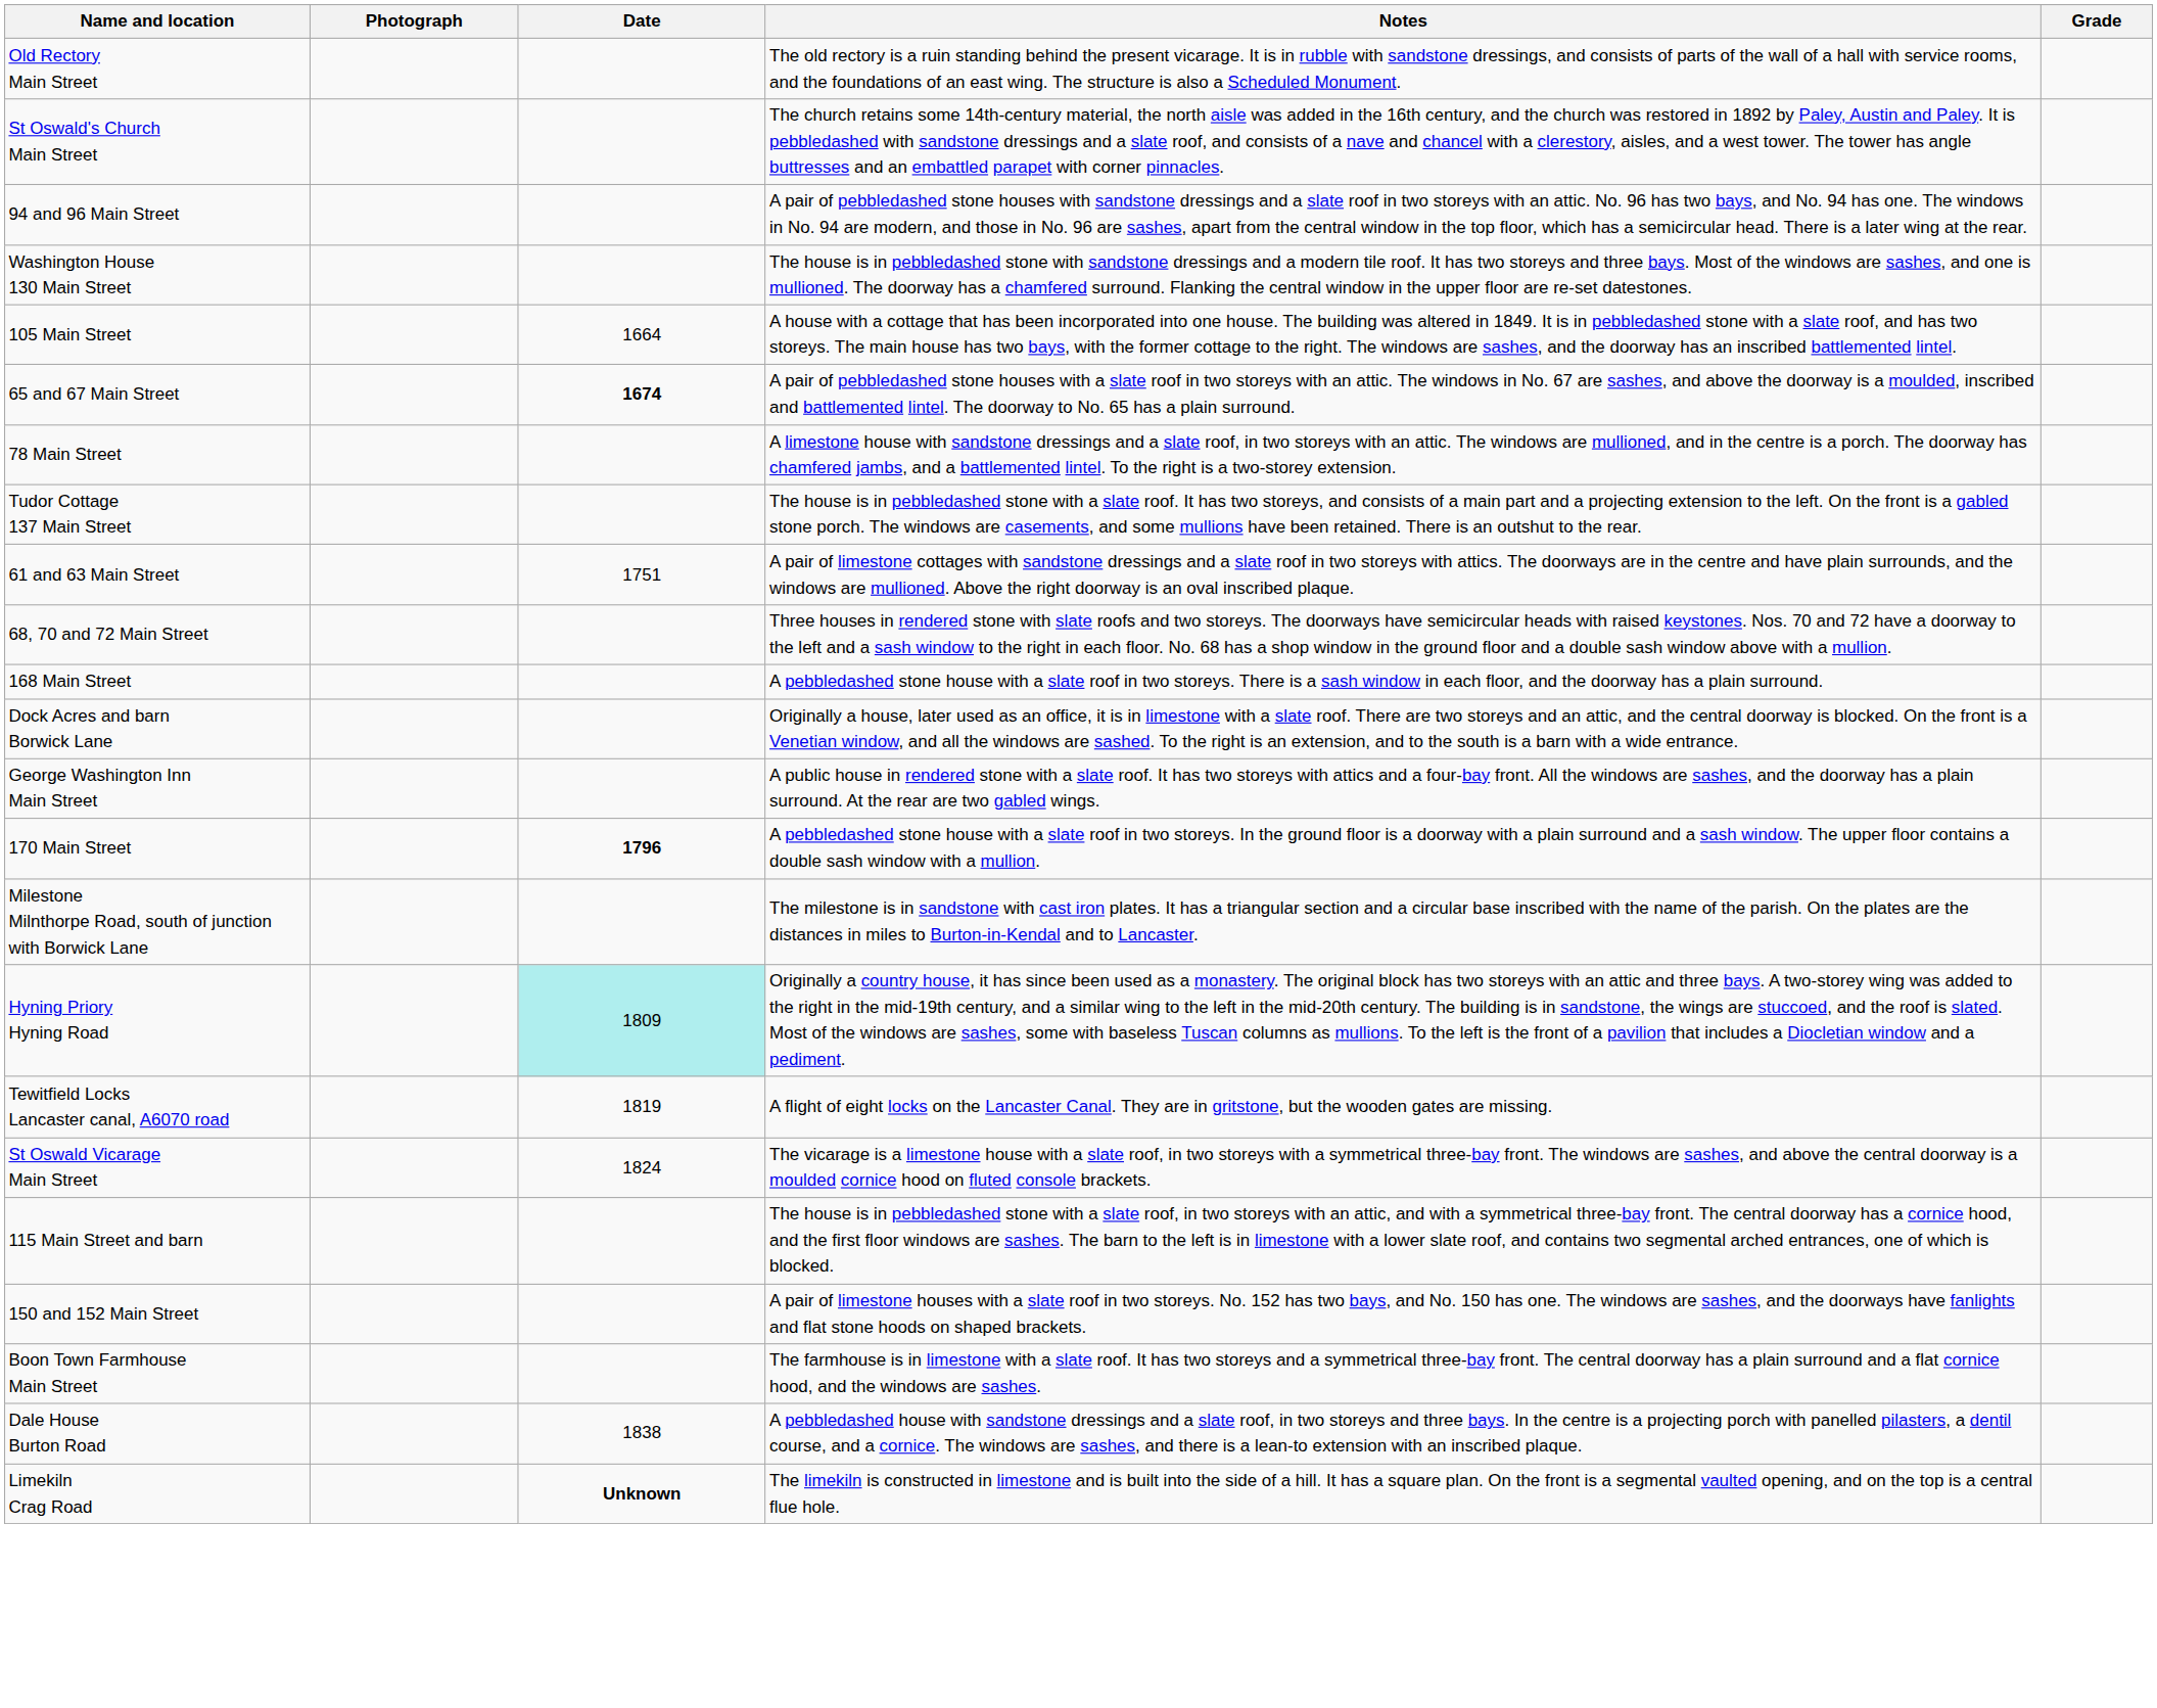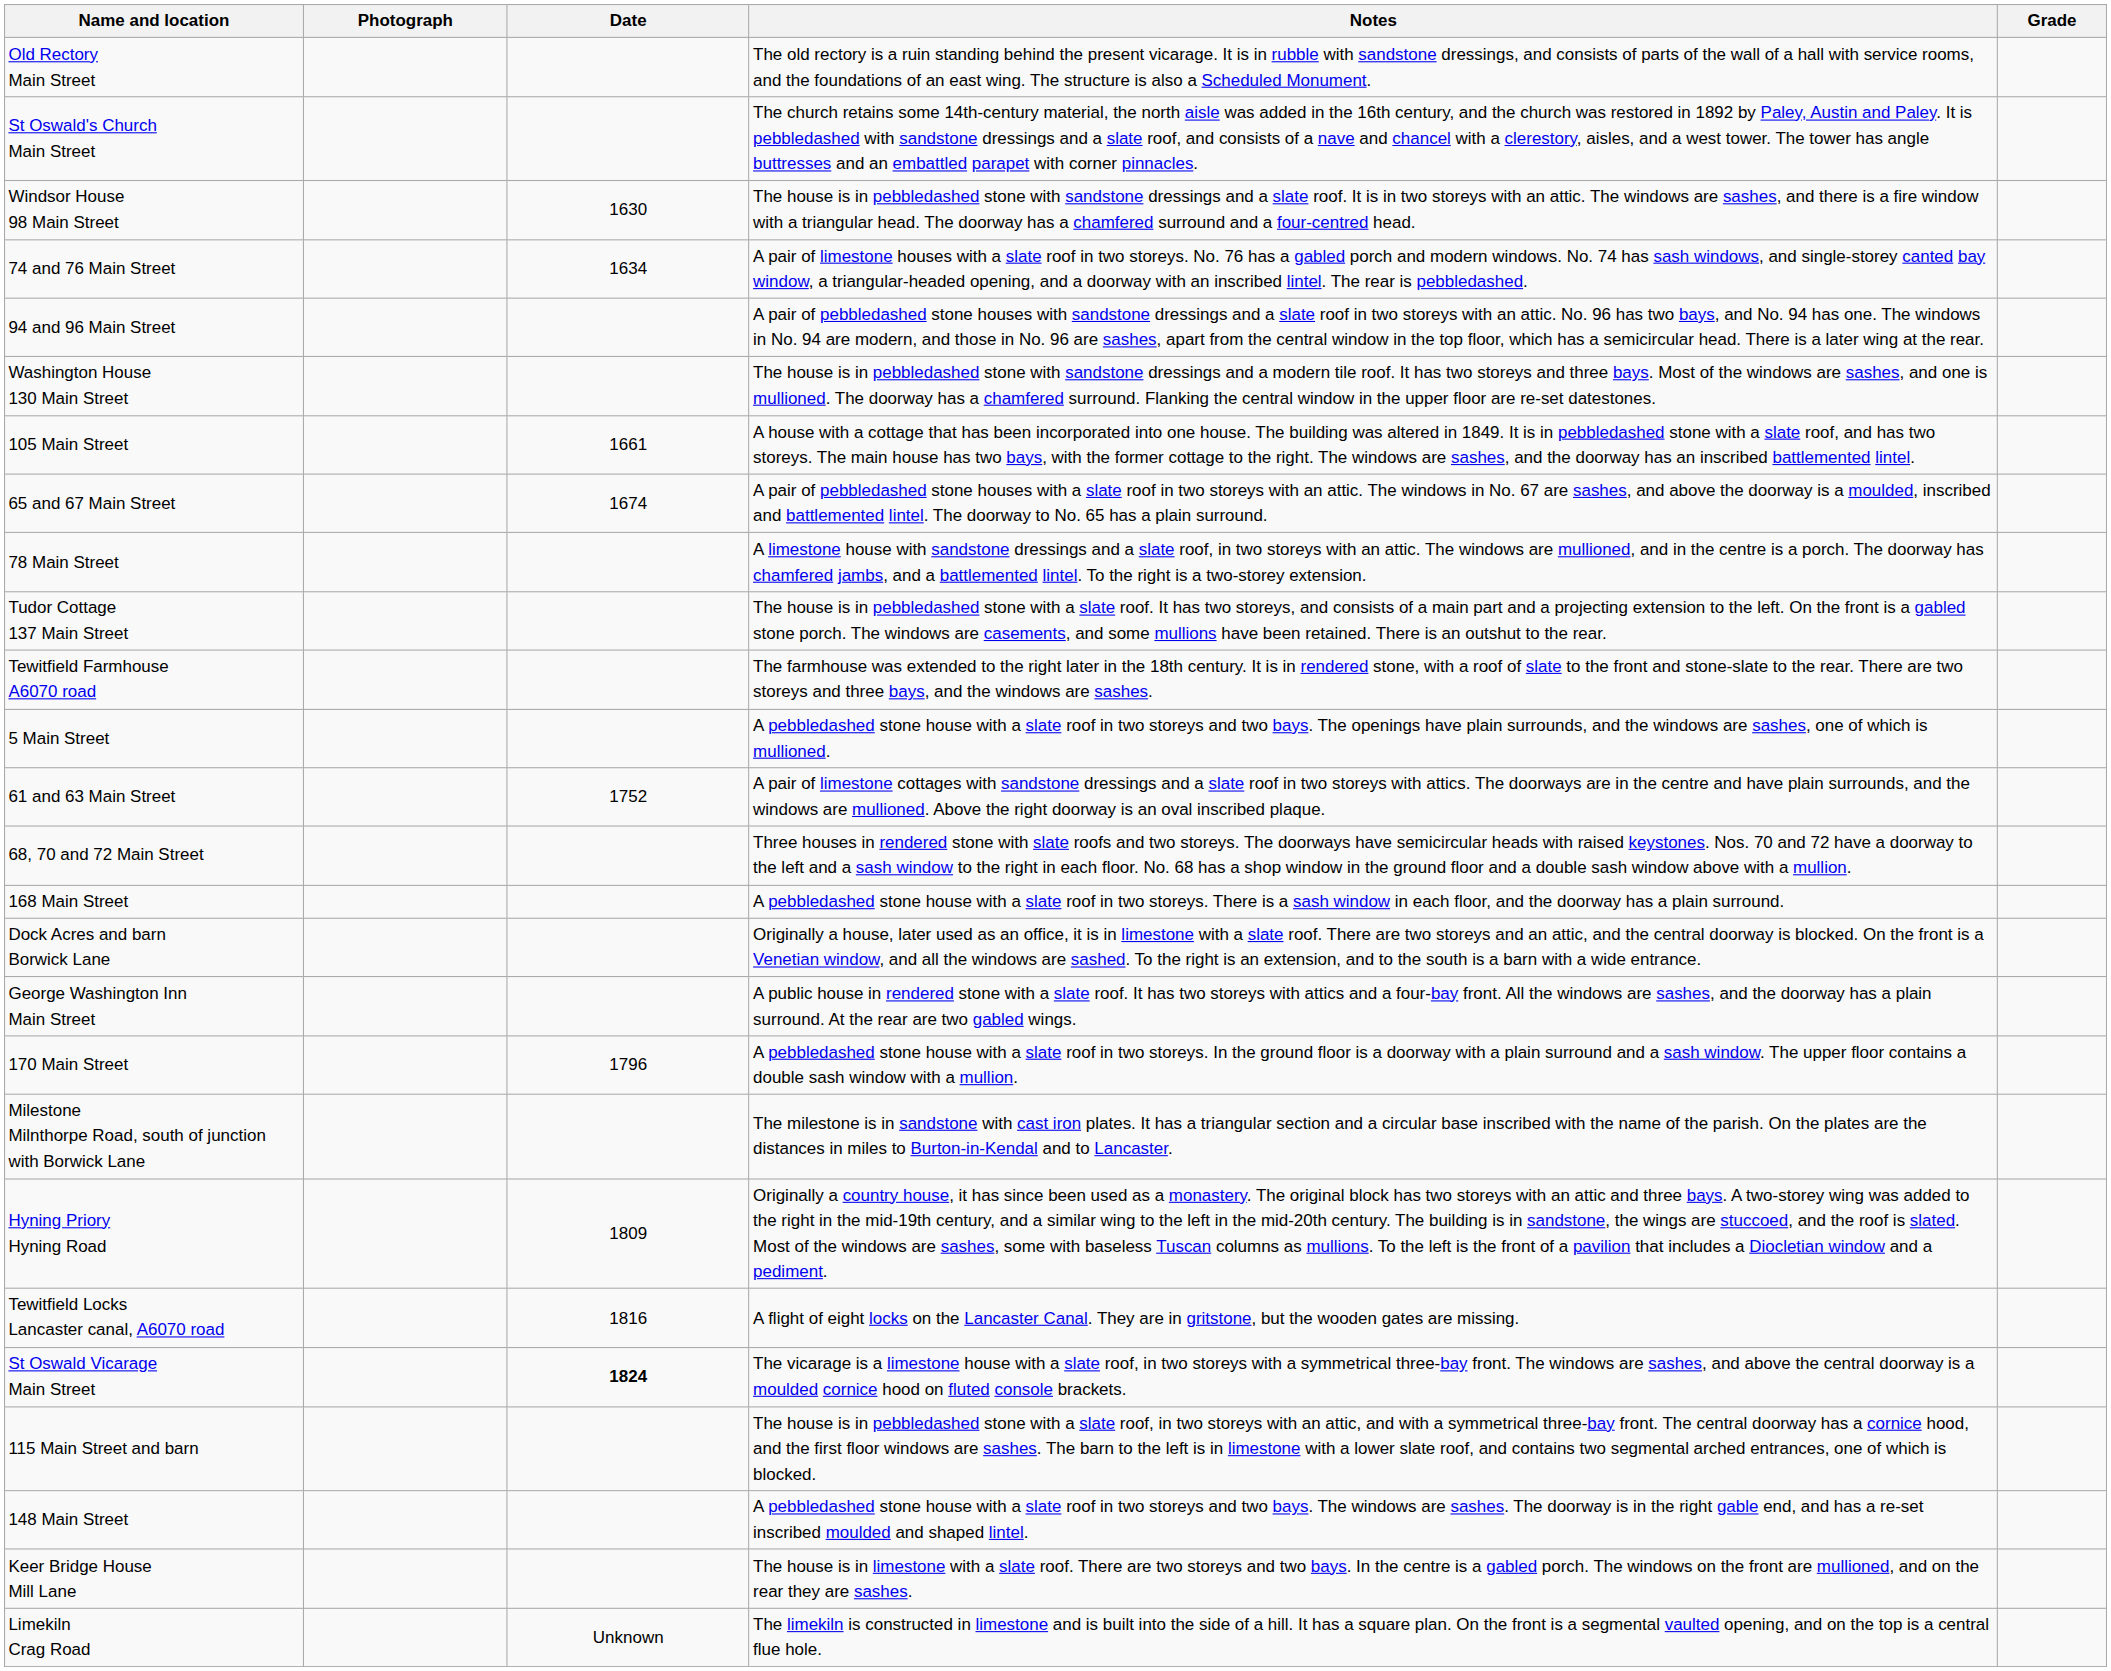+ row: Windsor House 98 Main Street | 1630 | The house is in pebbledashed stone with sandstone dressings and a slate roof. It is in two storeys with an attic. The windows are sashes, and there is a fire window with a triangular head. The doorway has a chamfered surround and a four-centred head.
+ row: 74 and 76 Main Street | 1634 | A pair of limestone houses with a slate roof in two storeys. No. 76 has a gabled porch and modern windows. No. 74 has sash windows, and single-storey canted bay window, a triangular-headed opening, and a doorway with an inscribed lintel. The rear is pebbledashed.
105 Main Street | Date: 1664 -> 1661
65 and 67 Main Street | Date: bold -> normal
+ row: Tewitfield Farmhouse A6070 road | The farmhouse was extended to the right later in the 18th century. It is in rendered stone, with a roof of slate to the front and stone-slate to the rear. There are two storeys and three bays, and the windows are sashes.
+ row: 5 Main Street | A pebbledashed stone house with a slate roof in two storeys and two bays. The openings have plain surrounds, and the windows are sashes, one of which is mullioned.
61 and 63 Main Street | Date: 1751 -> 1752
170 Main Street | Date: bold -> normal
Hyning Priory Hyning Road | Date: paleturquoise background -> no background
Tewitfield Locks Lancaster canal, A6070 road | Date: 1819 -> 1816
St Oswald Vicarage Main Street | Date: normal -> bold
+ row: 148 Main Street | A pebbledashed stone house with a slate roof in two storeys and two bays. The windows are sashes. The doorway is in the right gable end, and has a re-set inscribed moulded and shaped lintel.
- row: 150 and 152 Main Street | A pair of limestone houses with a slate roof in two storeys. No. 152 has two bays, and No. 150 has one. The windows are sashes, and the doorways have fanlights and flat stone hoods on shaped brackets.
- row: Boon Town Farmhouse Main Street | The farmhouse is in limestone with a slate roof. It has two storeys and a symmetrical three-bay front. The central doorway has a plain surround and a flat cornice hood, and the windows are sashes.
- row: Dale House Burton Road | 1838 | A pebbledashed house with sandstone dressings and a slate roof, in two storeys and three bays. In the centre is a projecting porch with panelled pilasters, a dentil course, and a cornice. The windows are sashes, and there is a lean-to extension with an inscribed plaque.
+ row: Keer Bridge House Mill Lane | The house is in limestone with a slate roof. There are two storeys and two bays. In the centre is a gabled porch. The windows on the front are mullioned, and on the rear they are sashes.
Limekiln Crag Road | Date: bold -> normal
